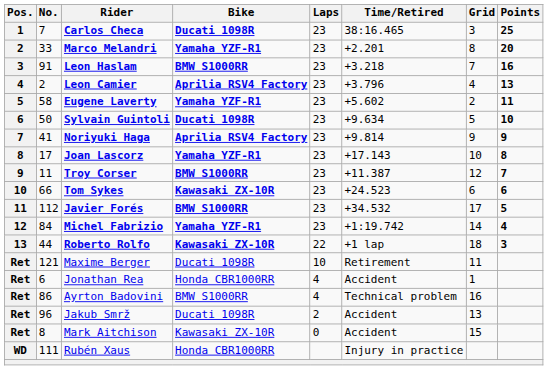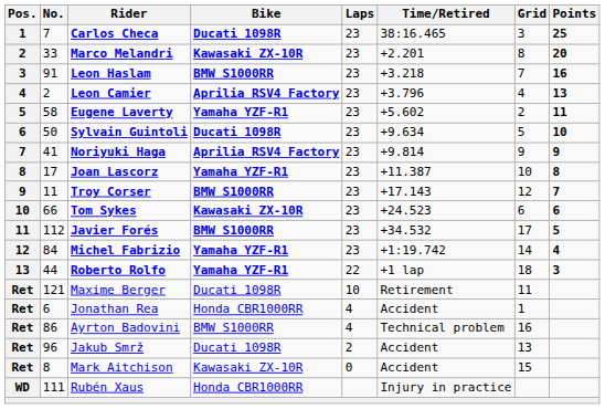Marco Melandri | Bike: Yamaha YZF-R1 -> Kawasaki ZX-10R
Joan Lascorz | Time/Retired: +17.143 -> +11.387
Troy Corser | Time/Retired: +11.387 -> +17.143
Roberto Rolfo | Bike: Kawasaki ZX-10R -> Yamaha YZF-R1
